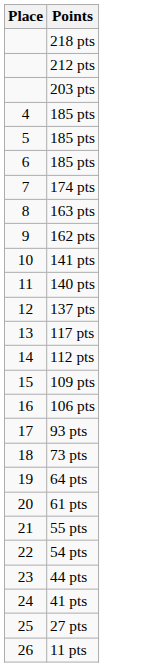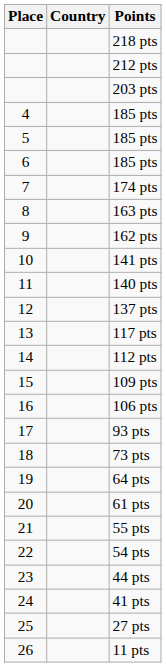+ column: Country
